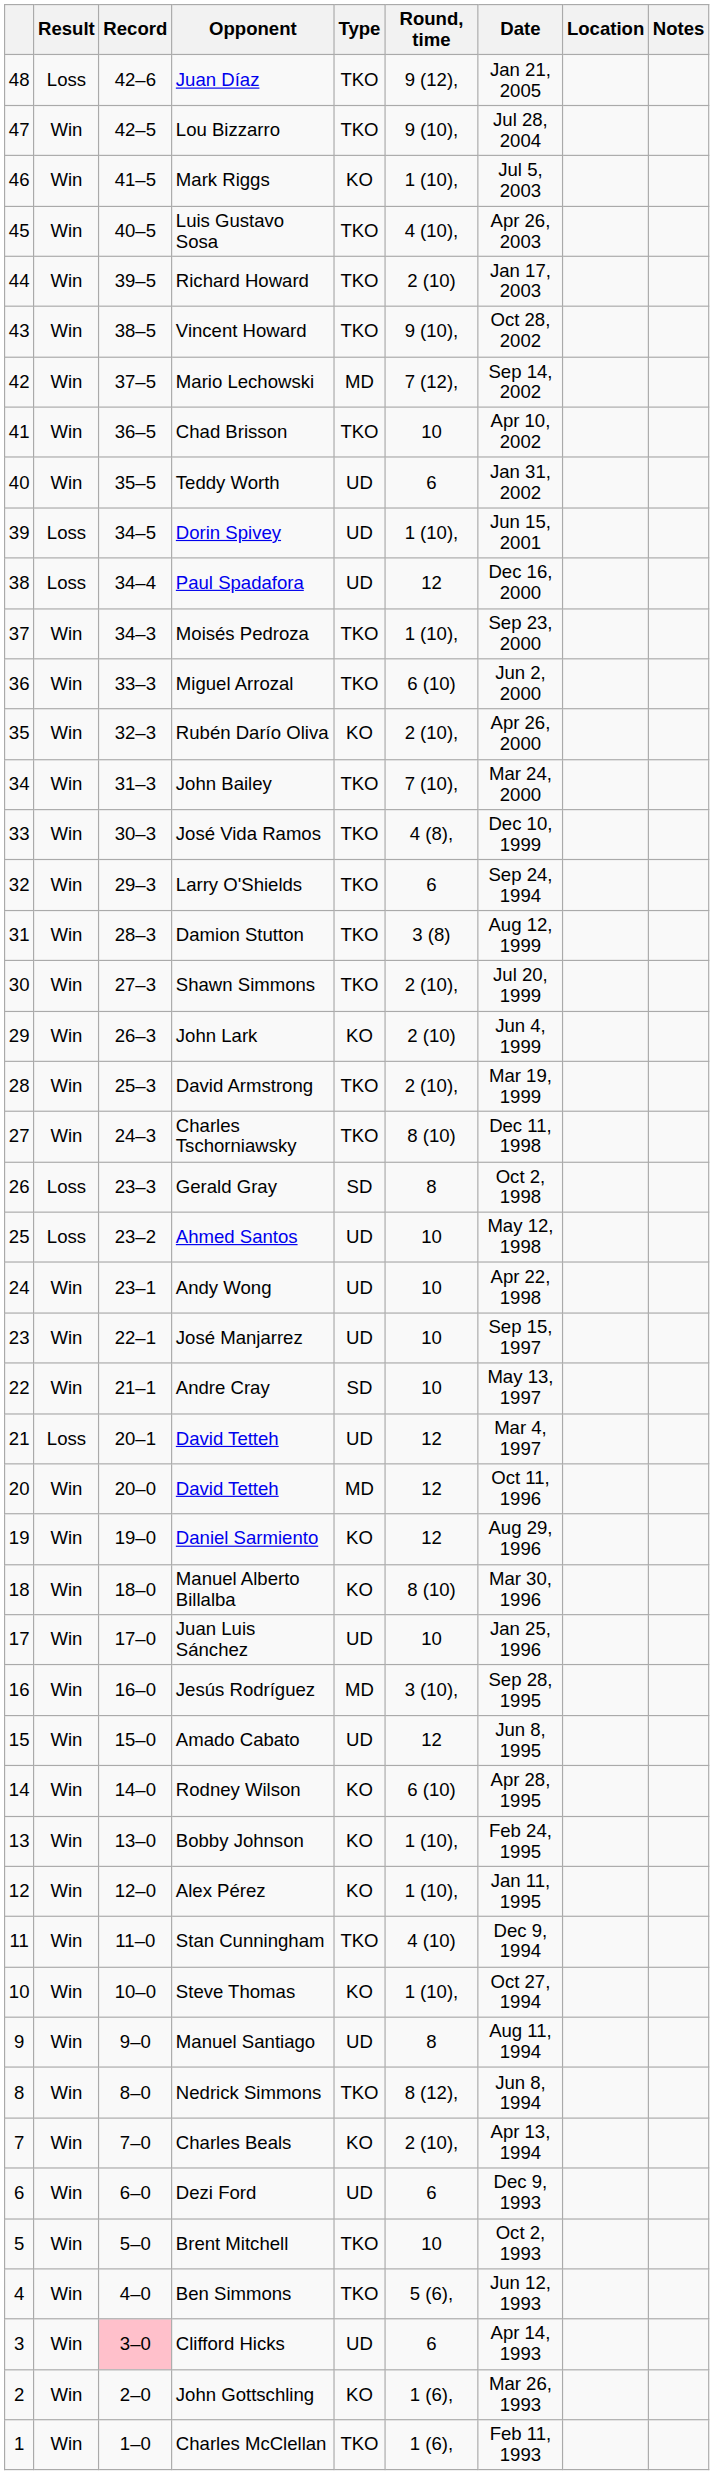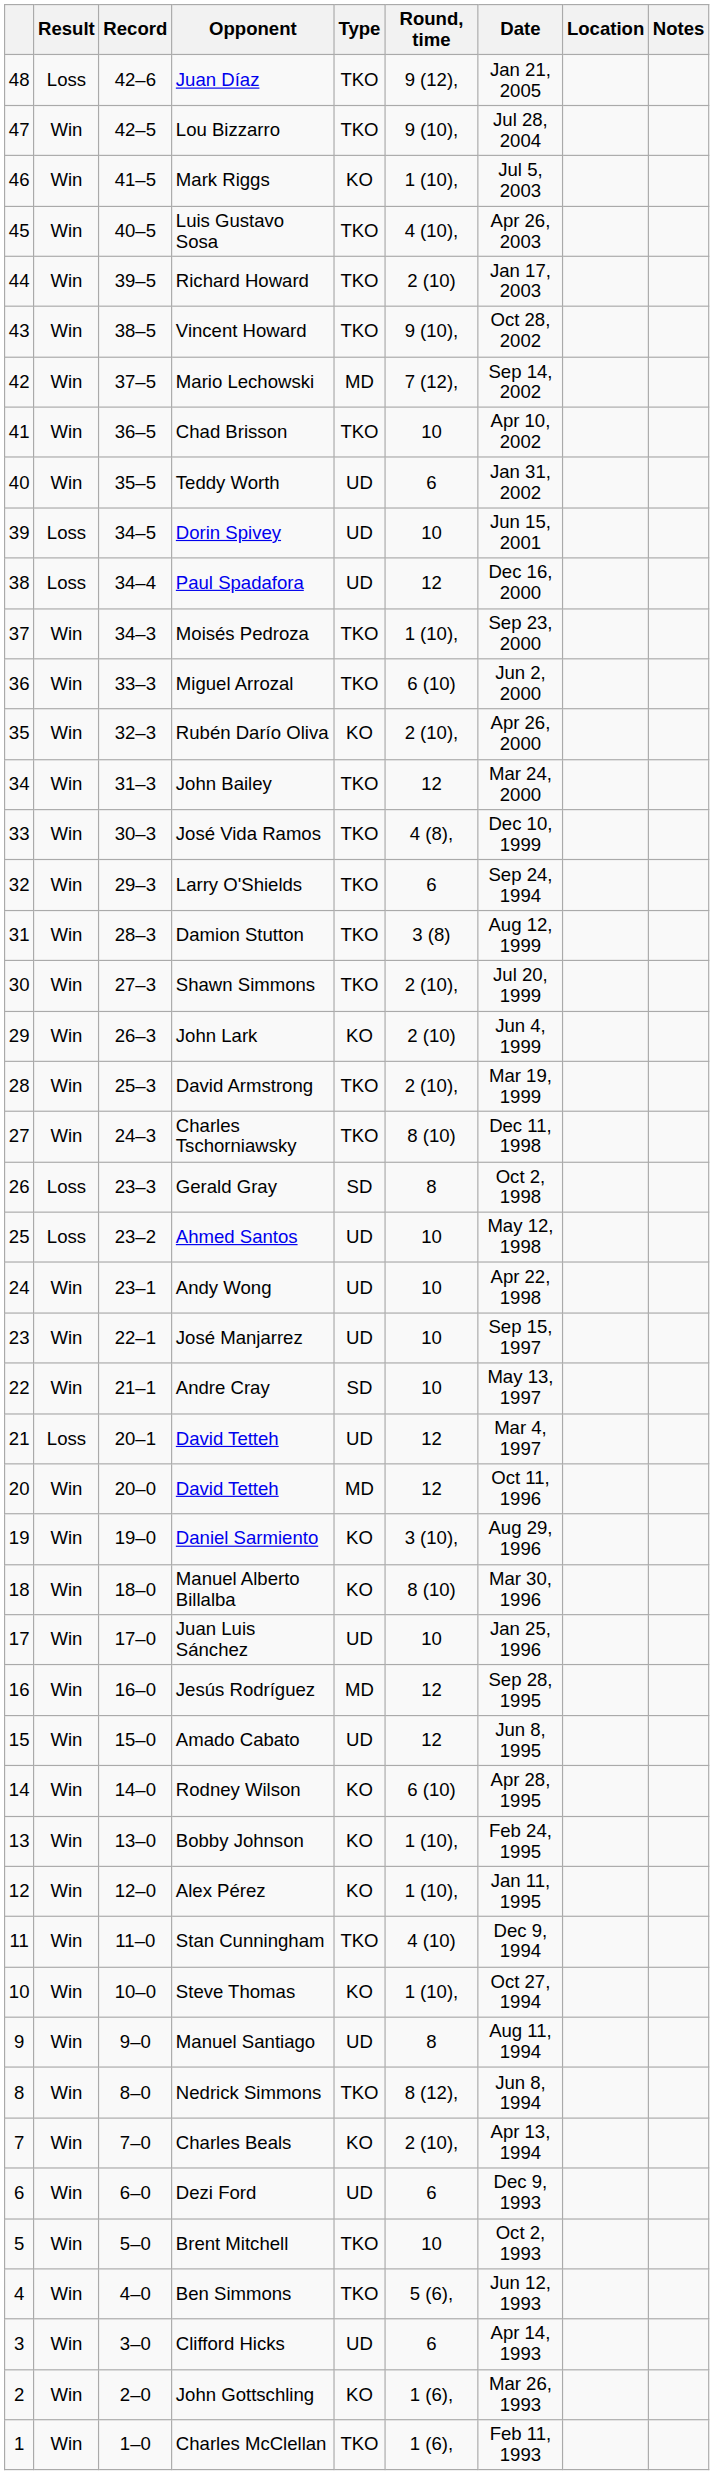Dorin Spivey | Round, time: 1 (10), -> 10
John Bailey | Round, time: 7 (10), -> 12
Daniel Sarmiento | Round, time: 12 -> 3 (10),
Jesús Rodríguez | Round, time: 3 (10), -> 12
Clifford Hicks | Record: pink background -> no background
